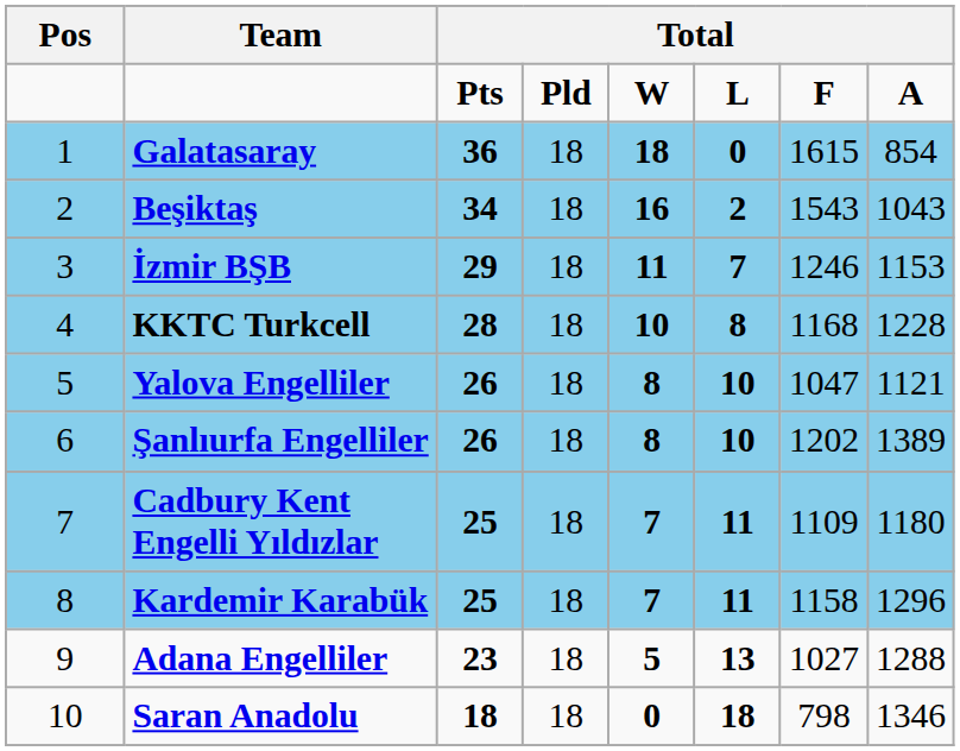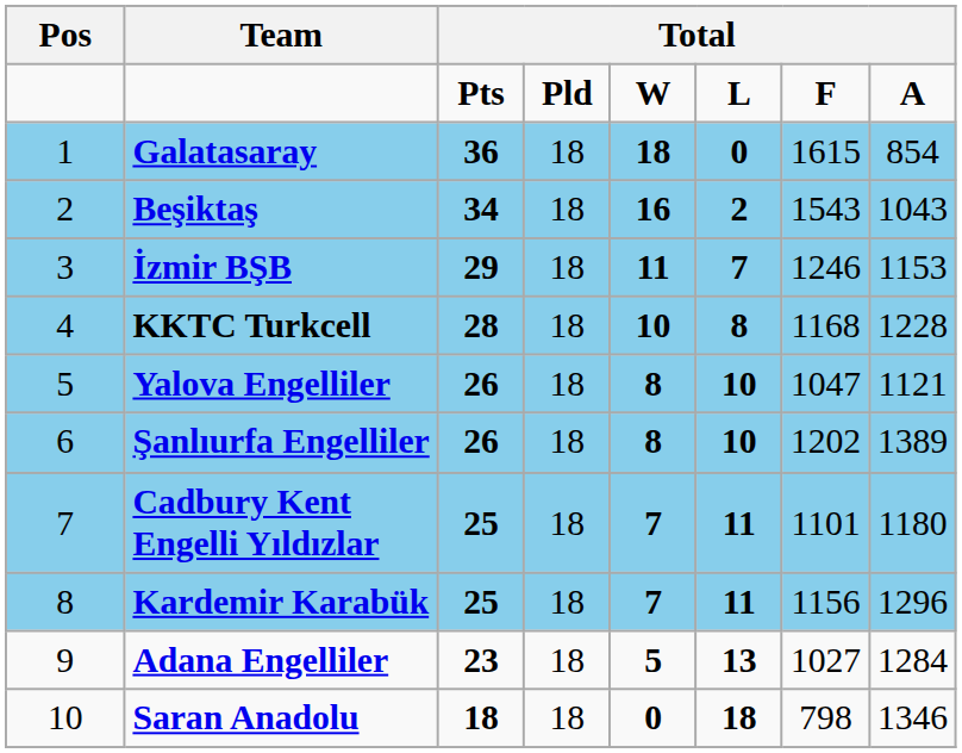Cadbury Kent Engelli Yıldızlar | column 7: 1109 -> 1101
Kardemir Karabük | column 7: 1158 -> 1156
Adana Engelliler | column 8: 1288 -> 1284
